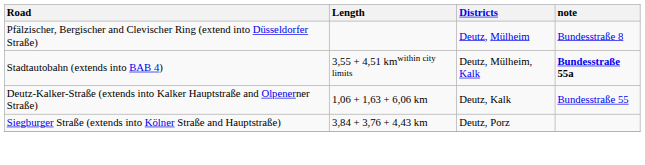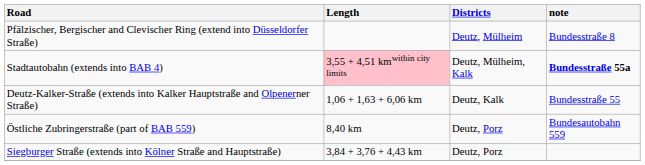Stadtautobahn (extends into BAB 4) | Length: no background -> pink background
+ row: Östliche Zubringerstraße (part of BAB 559) | 8,40 km | Deutz, Porz | Bundesautobahn 559
